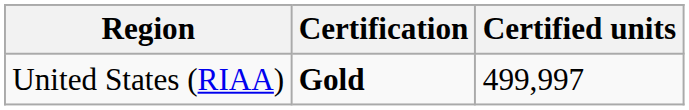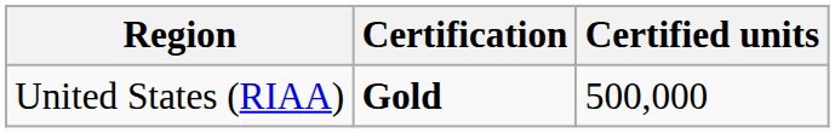United States (RIAA) | Certified units: 499,997 -> 500,000
